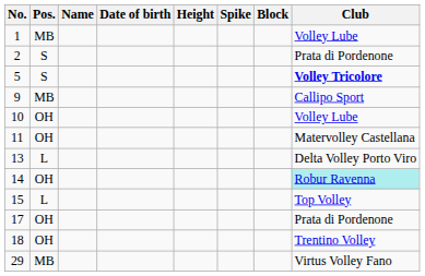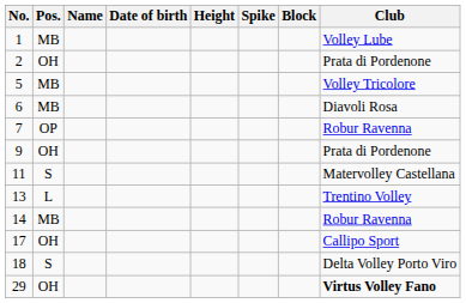2 | Pos.: S -> OH
5 | Pos.: S -> MB
5 | Club: bold -> normal
+ row: 6 | MB | Diavoli Rosa
+ row: 7 | OP | Robur Ravenna
9 | Pos.: MB -> OH
9 | Club: Callipo Sport -> Prata di Pordenone
- row: 10 | OH | Volley Lube
11 | Pos.: OH -> S
13 | Club: Delta Volley Porto Viro -> Trentino Volley
14 | Pos.: OH -> MB
14 | Club: paleturquoise background -> no background
- row: 15 | L | Top Volley
17 | Club: Prata di Pordenone -> Callipo Sport
18 | Pos.: OH -> S
18 | Club: Trentino Volley -> Delta Volley Porto Viro
29 | Pos.: MB -> OH
29 | Club: normal -> bold
